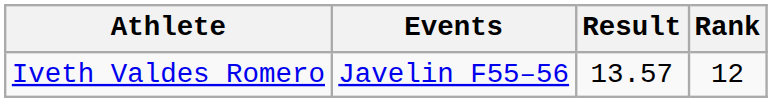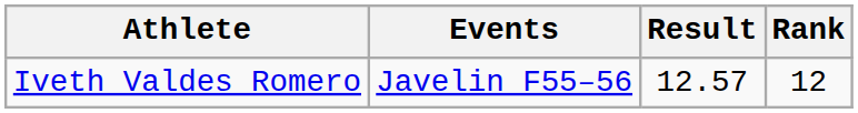Iveth Valdes Romero | Result: 13.57 -> 12.57
